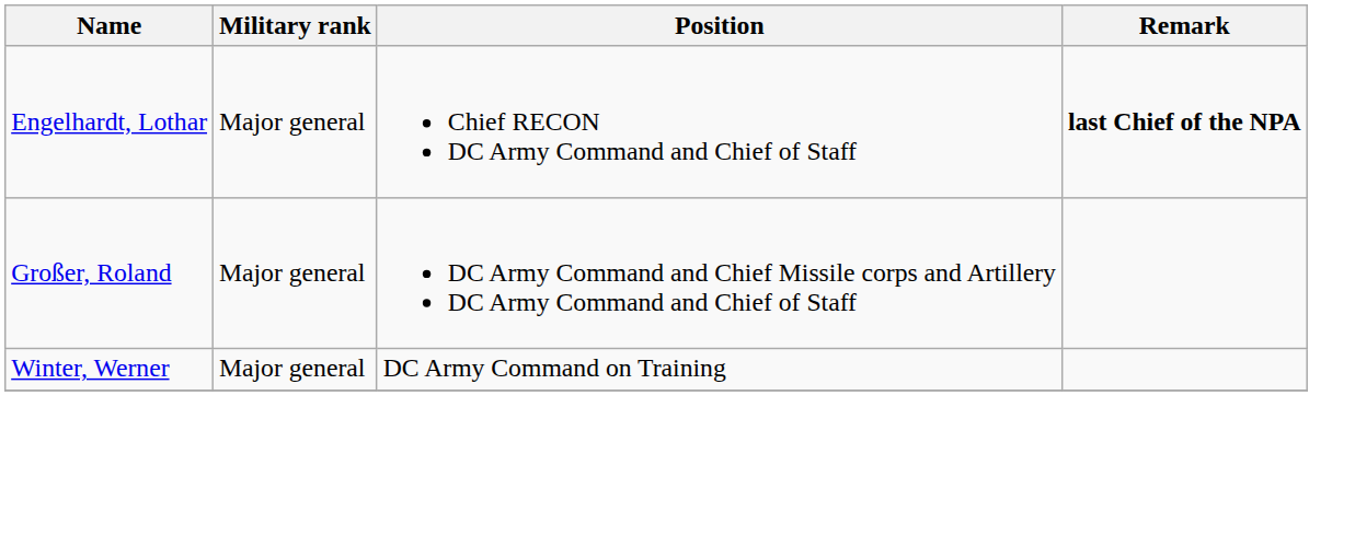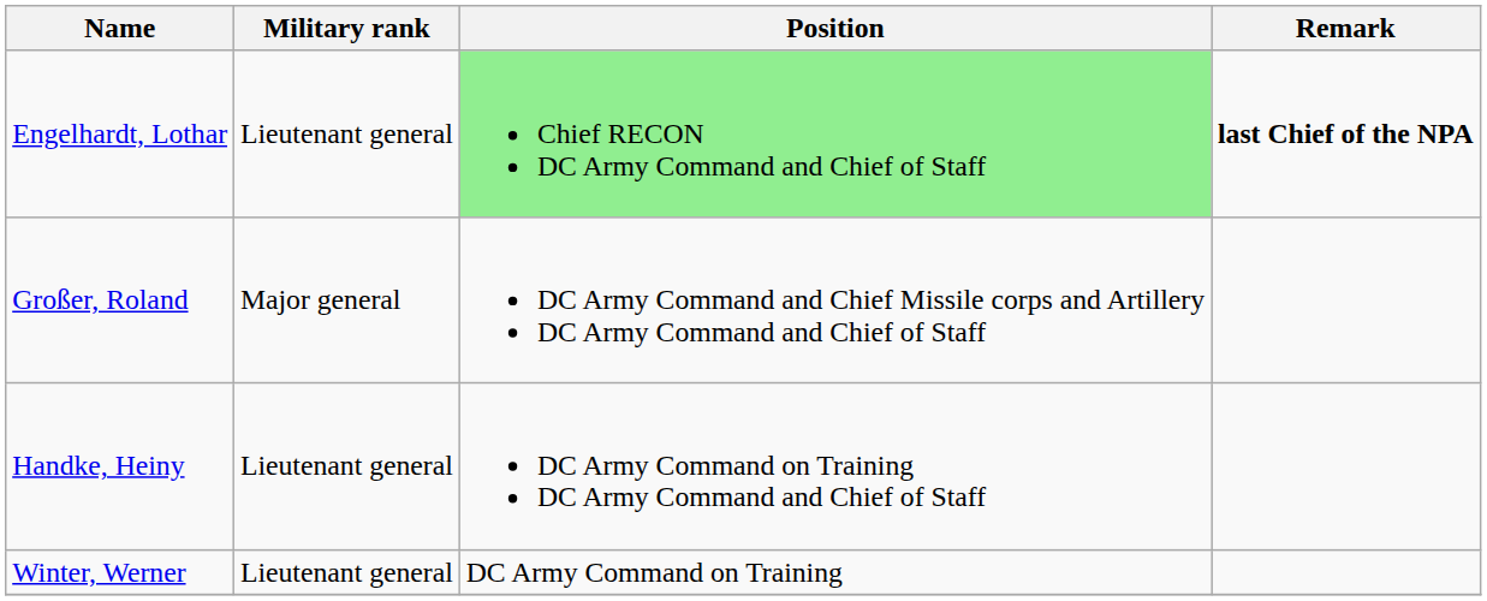Engelhardt, Lothar | Military rank: Major general -> Lieutenant general
Engelhardt, Lothar | Position: no background -> lightgreen background
+ row: Handke, Heiny | Lieutenant general | DC Army Command on Training DC Army Command and Chief of Staff
Winter, Werner | Military rank: Major general -> Lieutenant general
